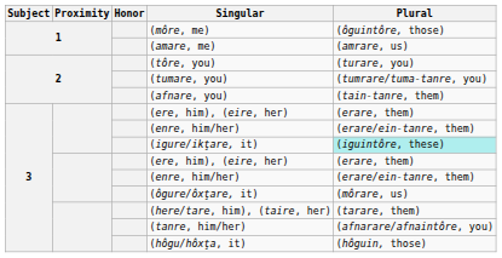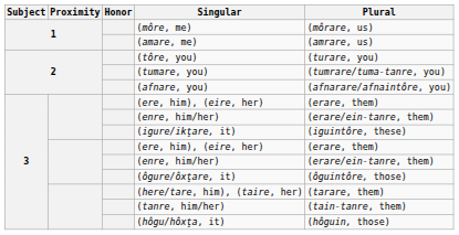(môre, me) | Plural: (ôguintôre, those) -> (môrare, us)
(afnare, you) | Plural: (tain-tanre, them) -> (afnarare/afnaintôre, you)
(igure/ikţare, it) | Plural: paleturquoise background -> no background
(ôgure/ôxţare, it) | Plural: (môrare, us) -> (ôguintôre, those)
(tanre, him/her) | Plural: (afnarare/afnaintôre, you) -> (tain-tanre, them)
